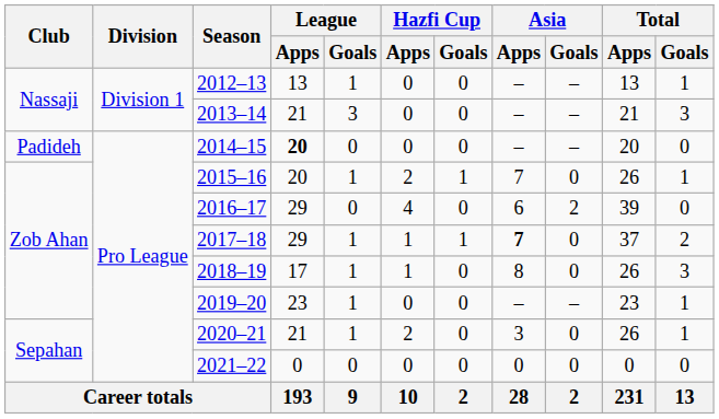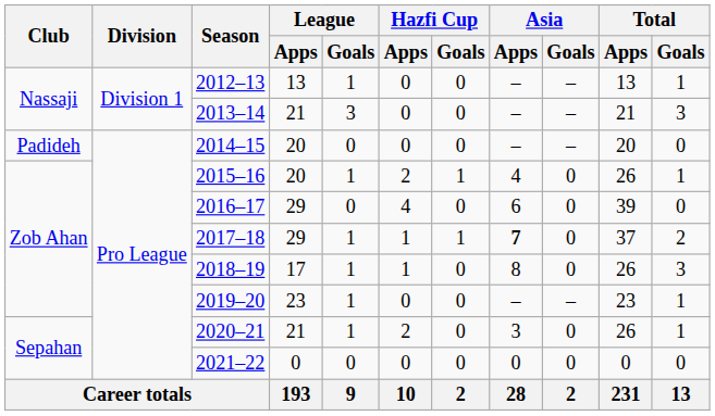2014–15 | League / Apps: bold -> normal
2015–16 | Asia / Apps: 7 -> 4
2016–17 | Asia / Goals: 2 -> 0
